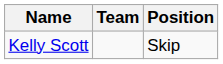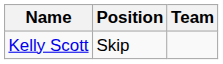columns swapped: Position <-> Team
